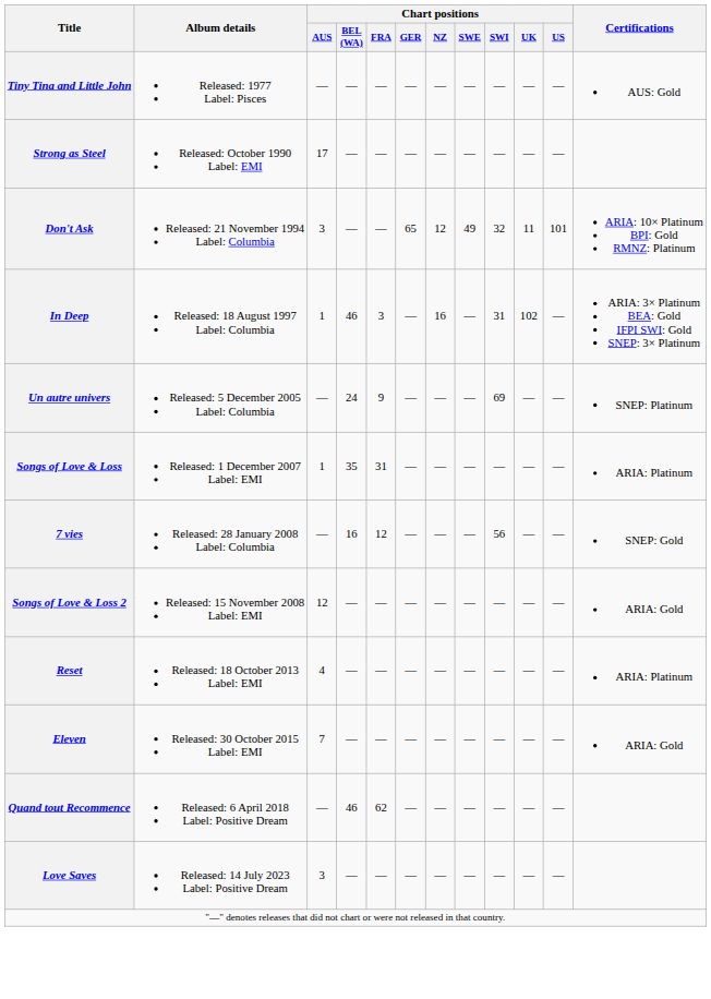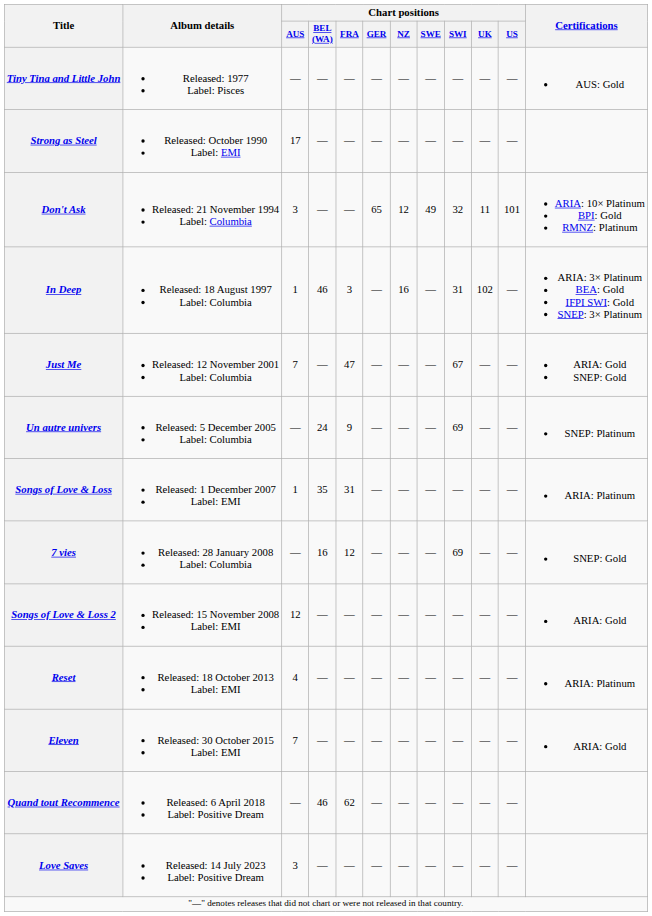+ row: Just Me | Released: 12 November 2001 Label: Columbia | 7 | — | 47 | — | — | — | 67 | — | — | ARIA: Gold SNEP: Gold
7 vies | Chart positions / SWI: 56 -> 69
